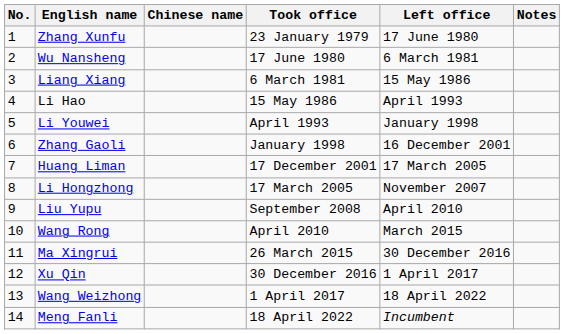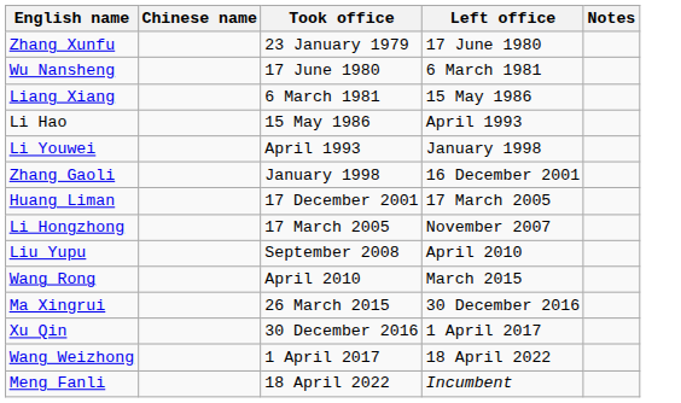- column: No. | 1 | 2 | 3 | 4 | 5 | 6 | 7 | 8 | 9 | 10 | 11 | 12 | 13 | 14
